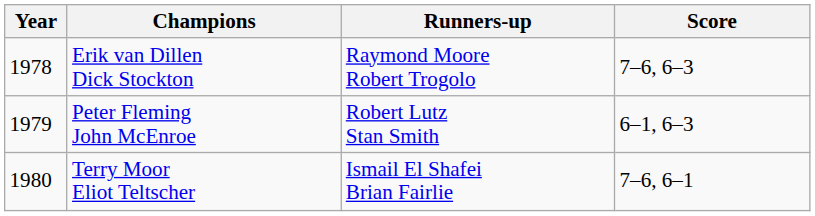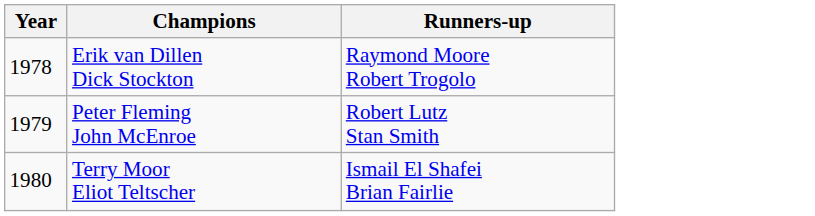- column: Score | 7–6, 6–3 | 6–1, 6–3 | 7–6, 6–1
